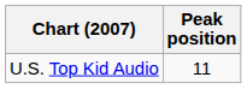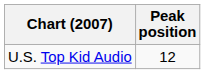U.S. Top Kid Audio | Peak position: 11 -> 12
